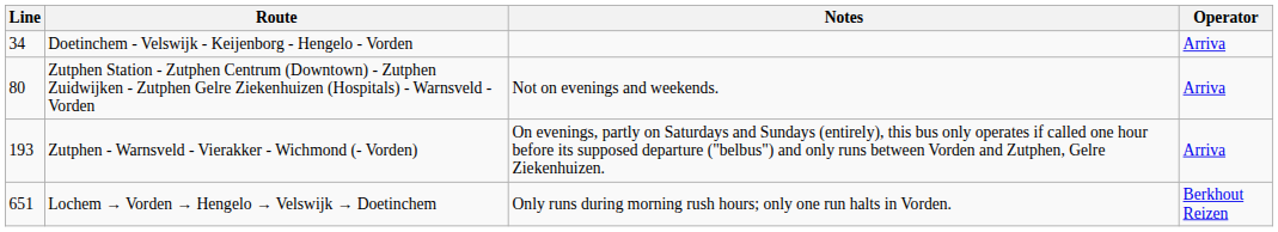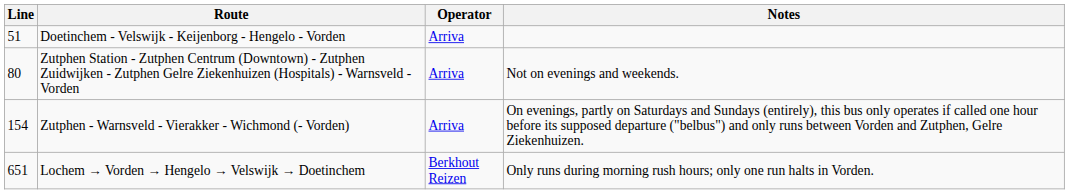columns swapped: Operator <-> Notes
Doetinchem - Velswijk - Keijenborg - Hengelo - Vorden | Line: 34 -> 51
Zutphen - Warnsveld - Vierakker - Wichmond (- Vorden) | Line: 193 -> 154
